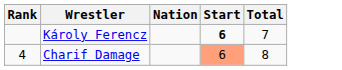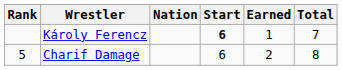+ column: Earned | 1 | 2
Charif Damage | Rank: 4 -> 5
Charif Damage | Start: lightsalmon background -> no background
